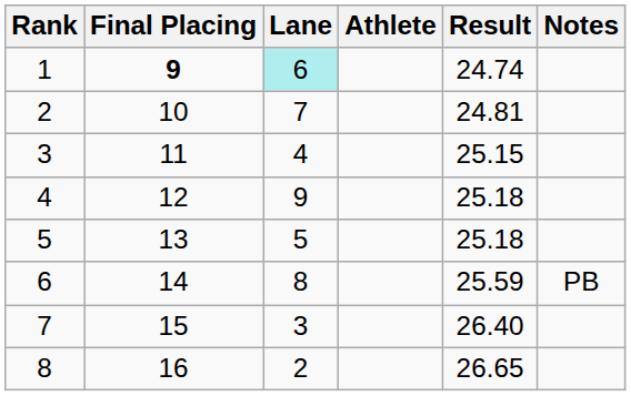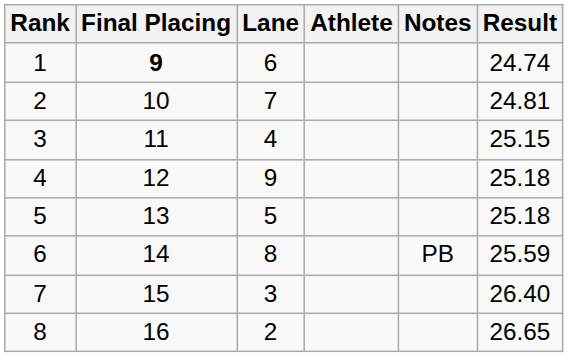columns swapped: Result <-> Notes
1 | Lane: paleturquoise background -> no background
